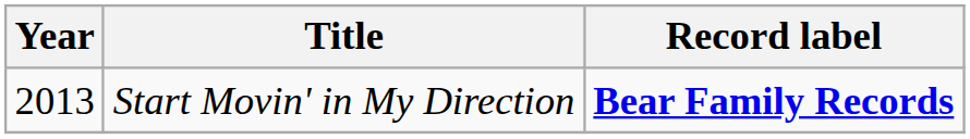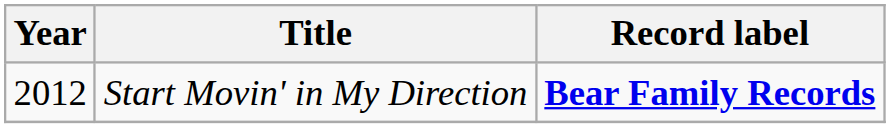Start Movin' in My Direction | Year: 2013 -> 2012
